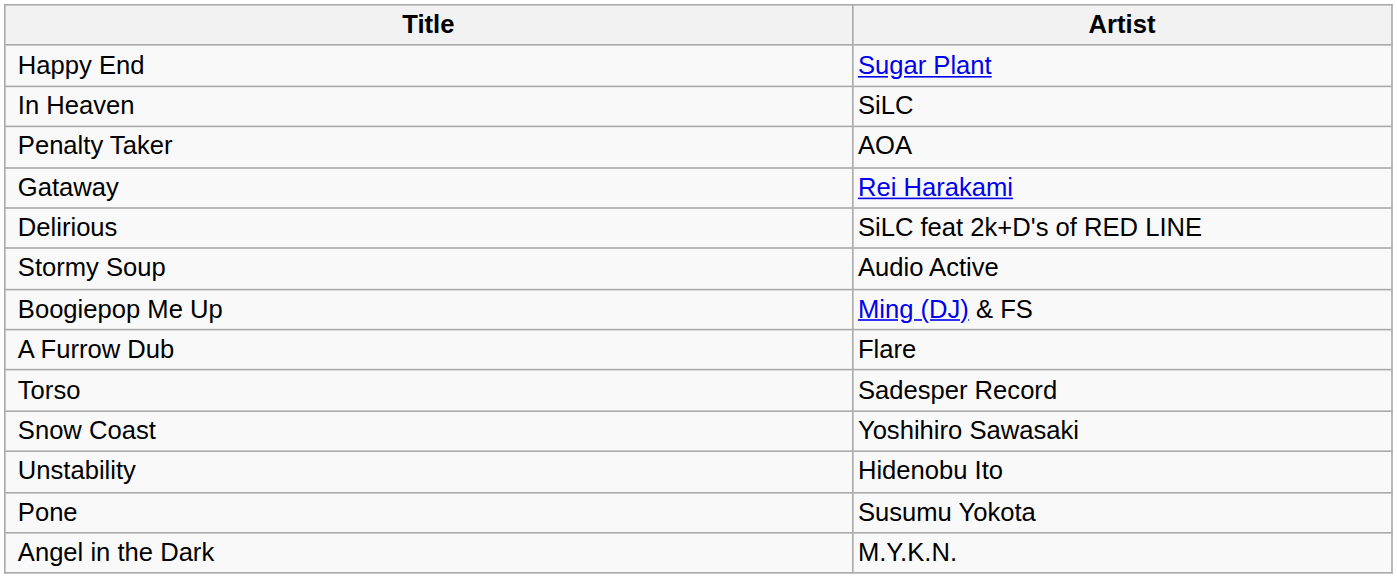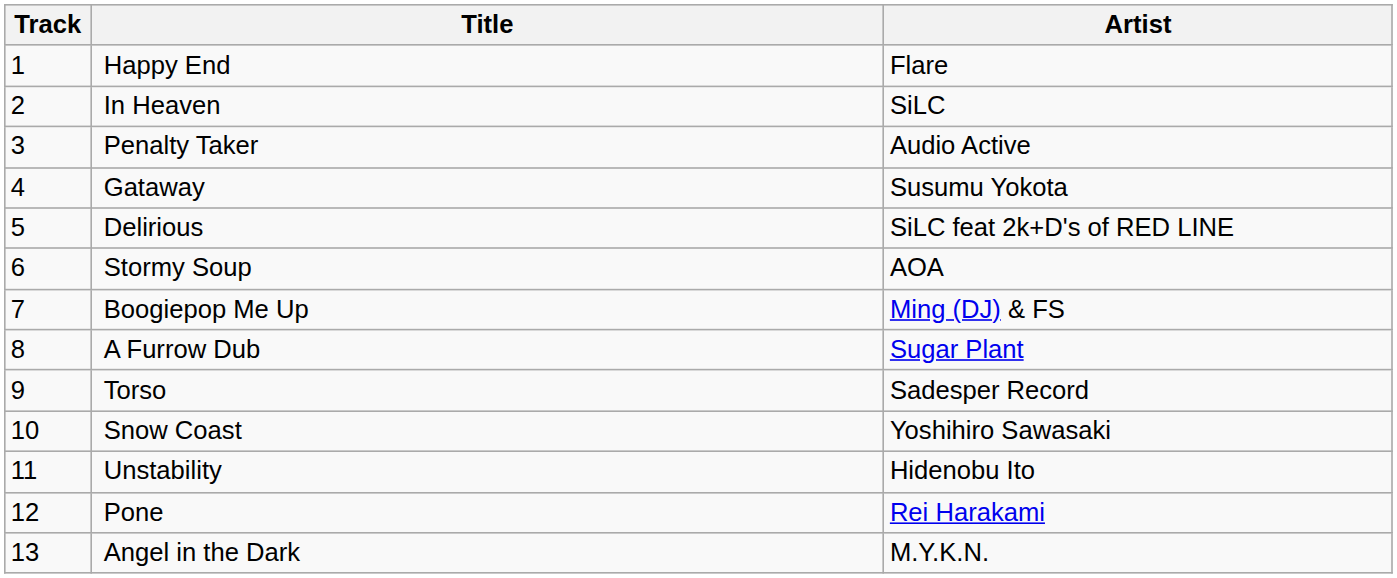+ column: Track | 1 | 2 | 3 | 4 | 5 | 6 | 7 | 8 | 9 | 10 | 11 | 12 | 13
Happy End | Artist: Sugar Plant -> Flare
Penalty Taker | Artist: AOA -> Audio Active
Gataway | Artist: Rei Harakami -> Susumu Yokota
Stormy Soup | Artist: Audio Active -> AOA
A Furrow Dub | Artist: Flare -> Sugar Plant
Pone | Artist: Susumu Yokota -> Rei Harakami
